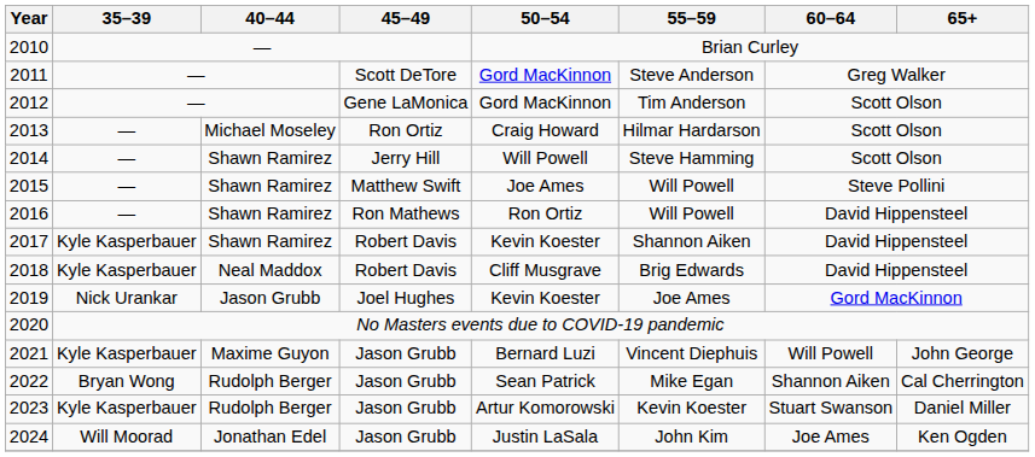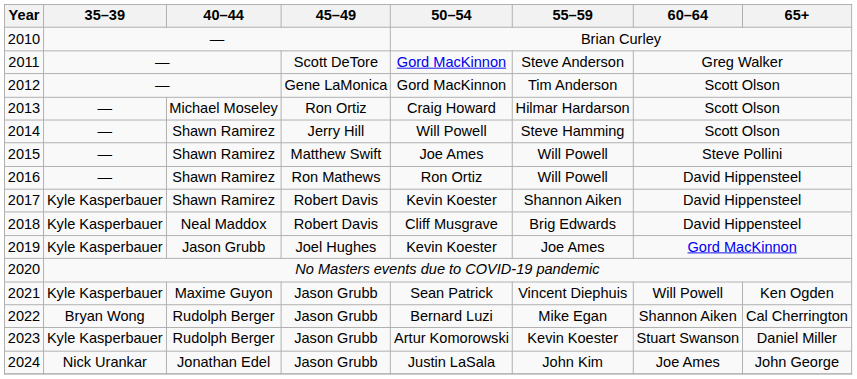2019 | 35–39: Nick Urankar -> Kyle Kasperbauer
2021 | 50–54: Bernard Luzi -> Sean Patrick
2021 | 65+: John George -> Ken Ogden
2022 | 50–54: Sean Patrick -> Bernard Luzi
2024 | 35–39: Will Moorad -> Nick Urankar
2024 | 65+: Ken Ogden -> John George
